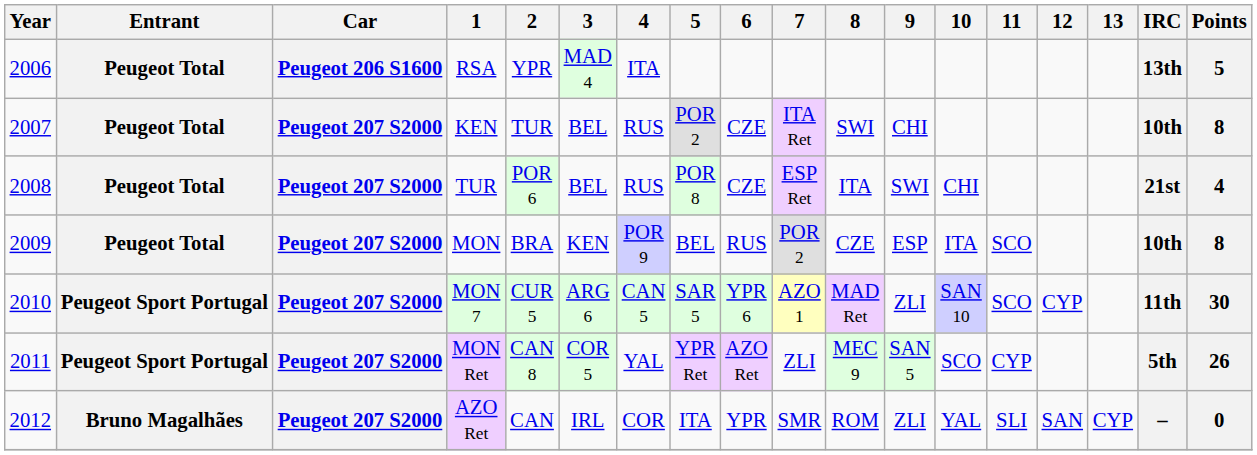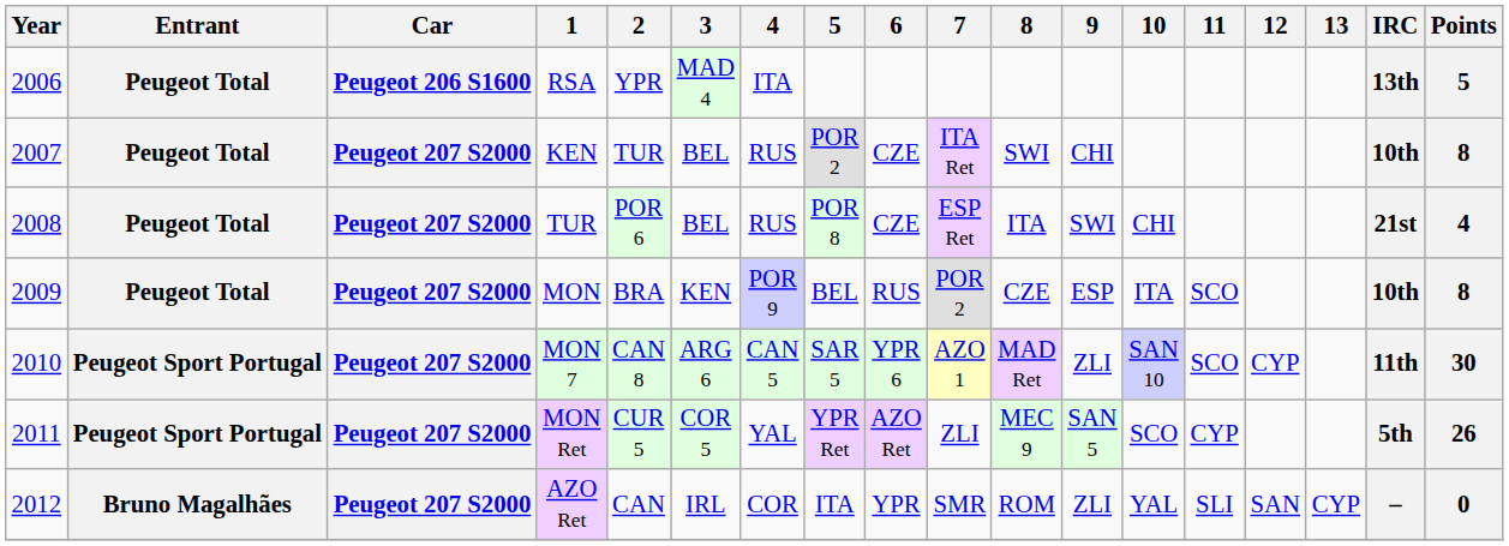MON 7 | 2: CUR 5 -> CAN 8
MON Ret | 2: CAN 8 -> CUR 5
